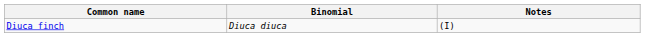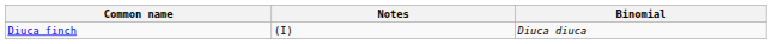columns swapped: Binomial <-> Notes
